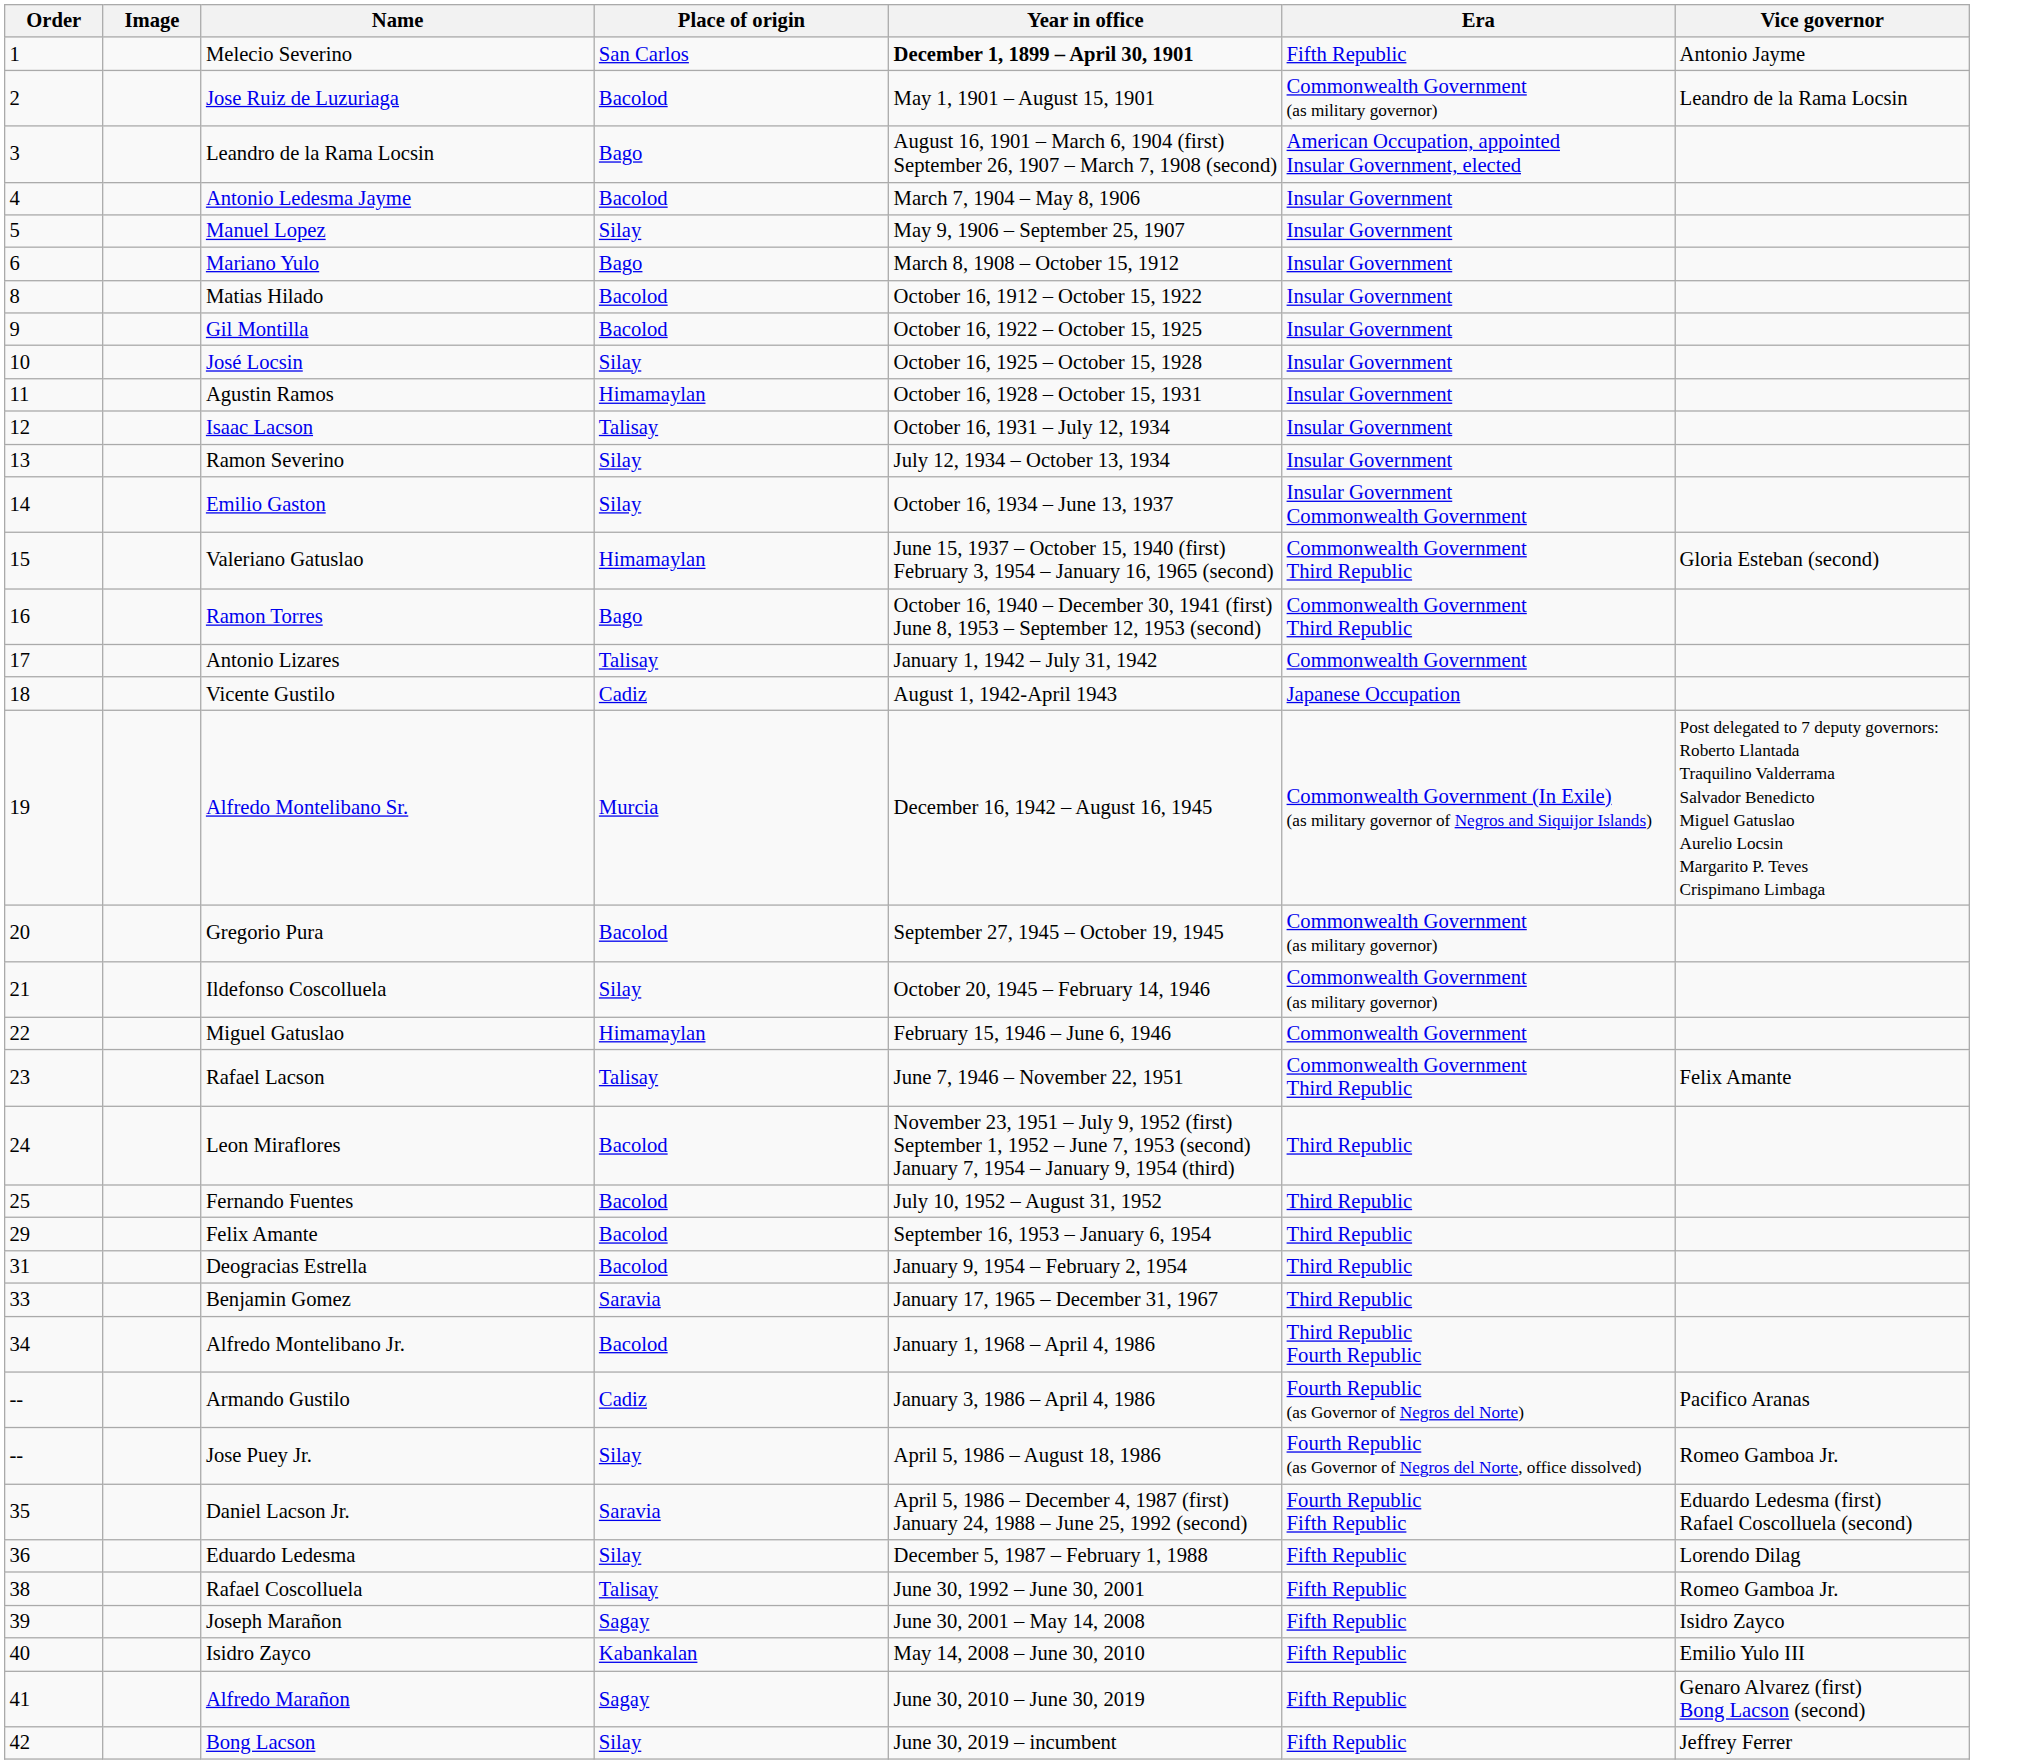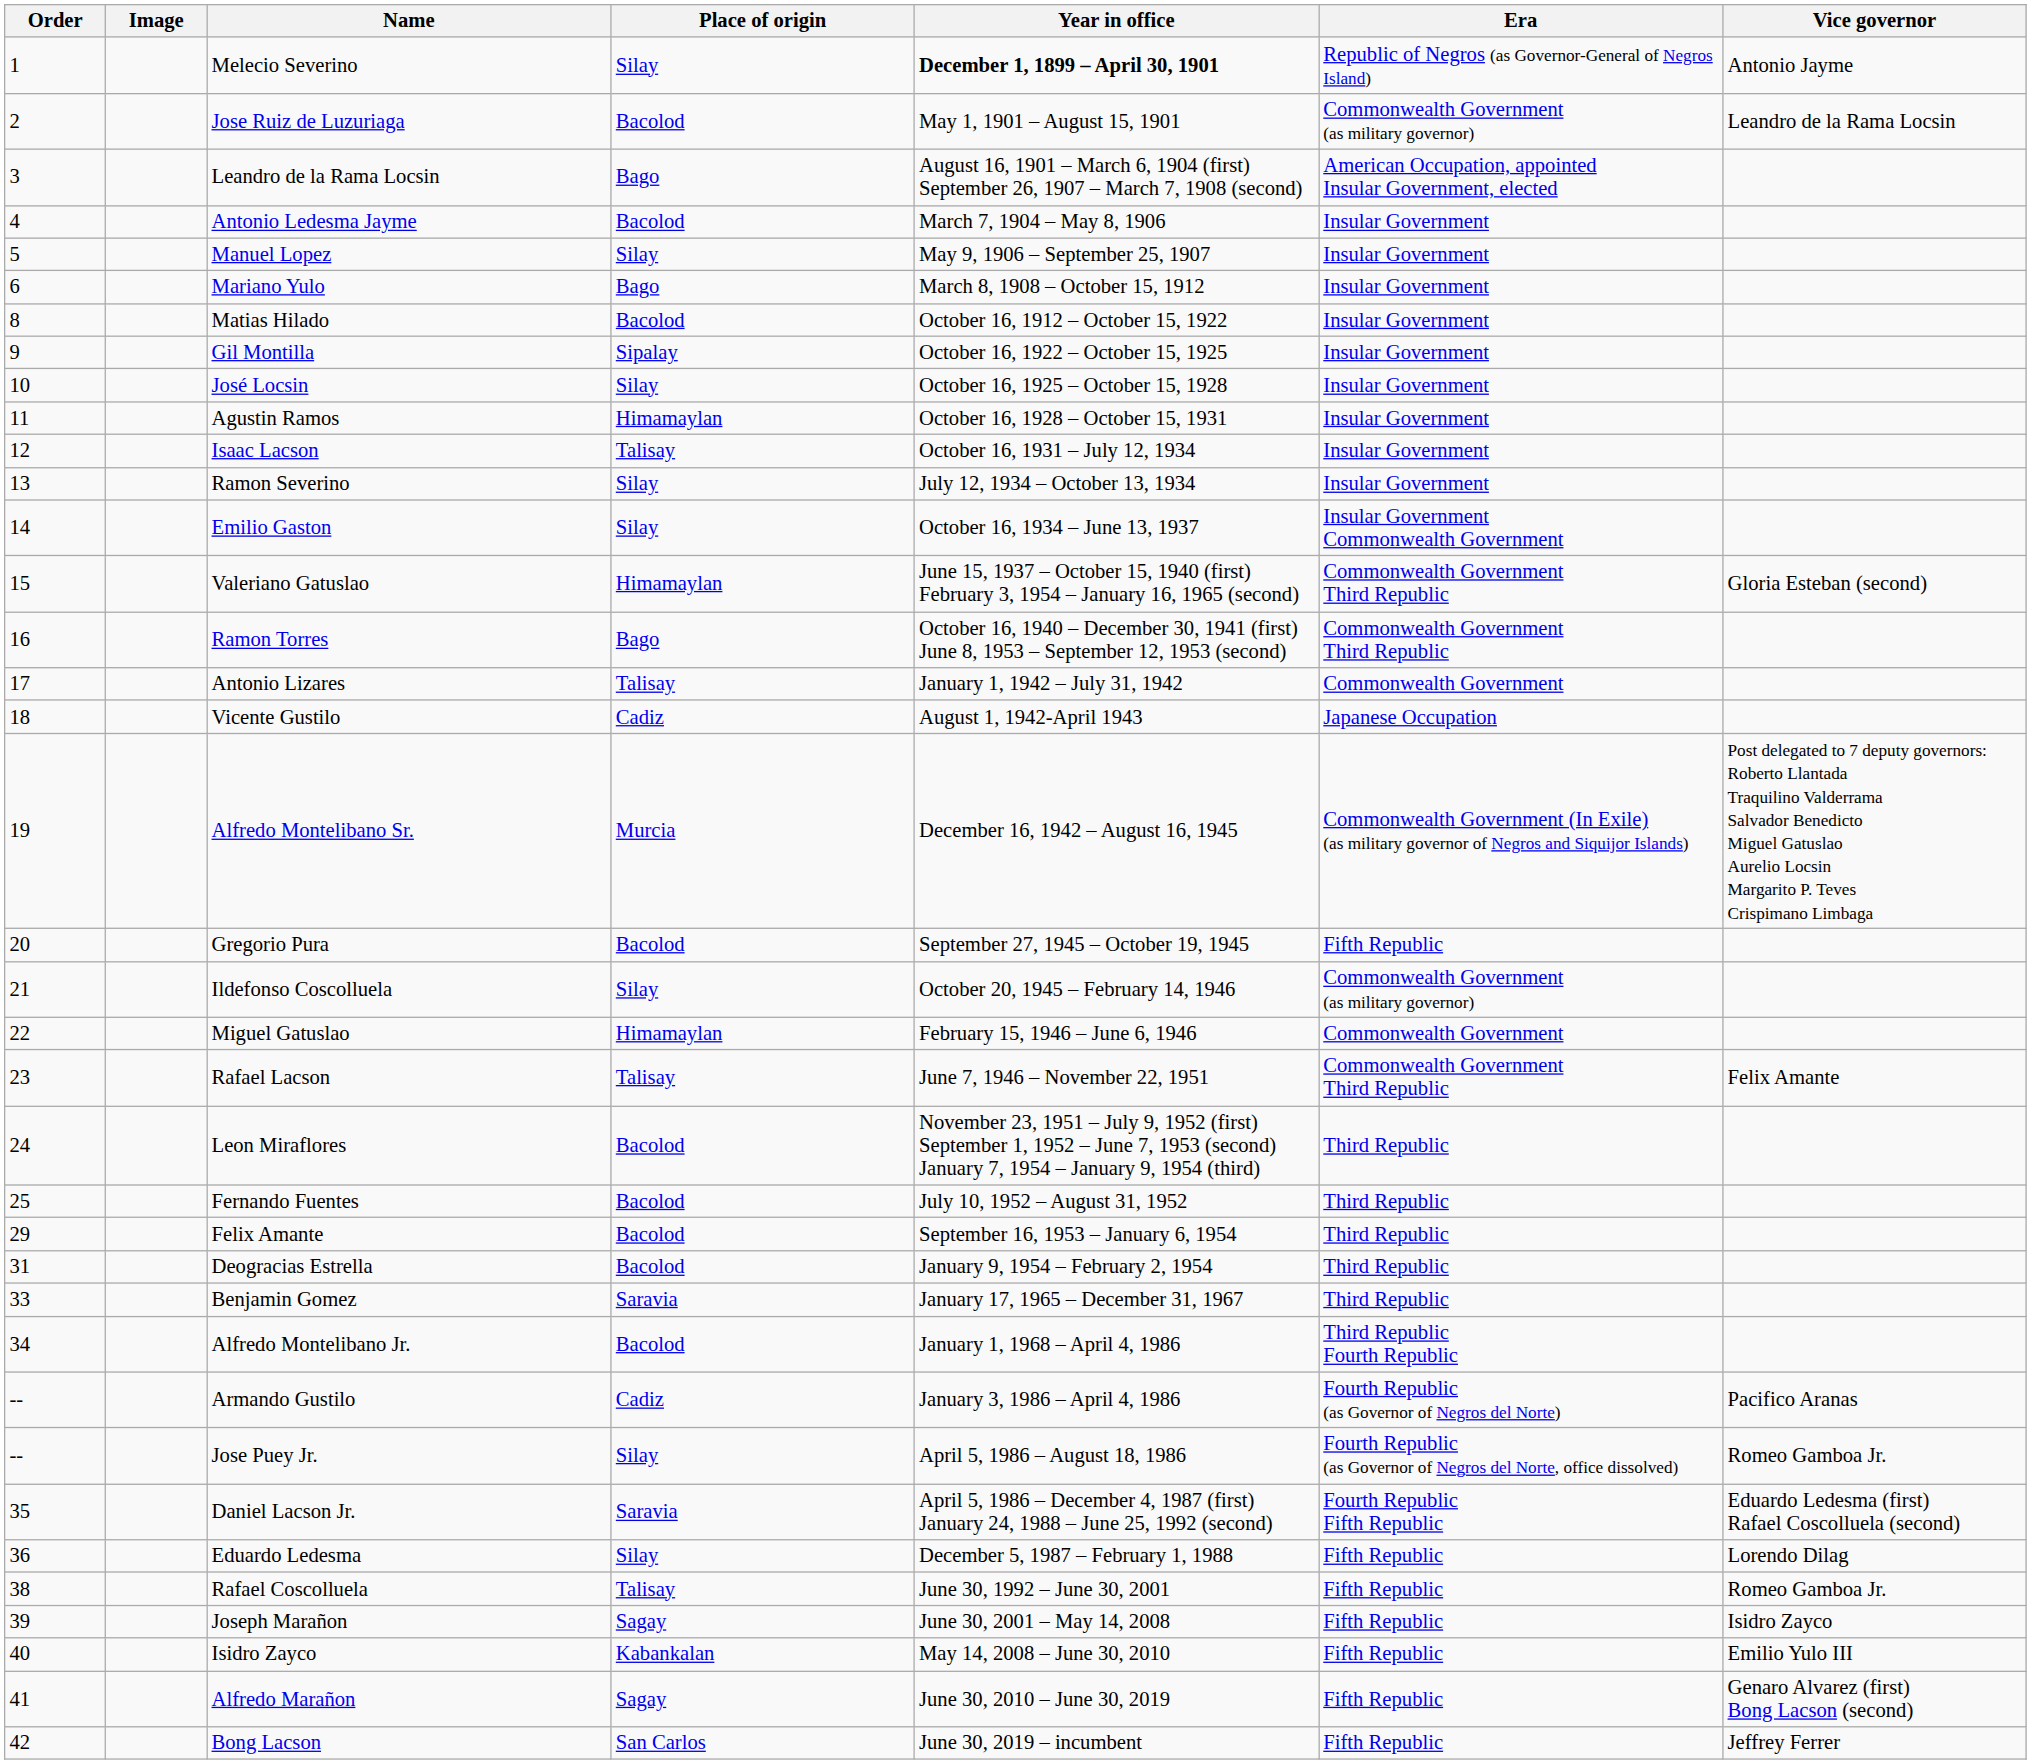Melecio Severino | Place of origin: San Carlos -> Silay
Melecio Severino | Era: Fifth Republic -> Republic of Negros (as Governor-General of Negros Island)
Gil Montilla | Place of origin: Bacolod -> Sipalay
Gregorio Pura | Era: Commonwealth Government (as military governor) -> Fifth Republic
Bong Lacson | Place of origin: Silay -> San Carlos
